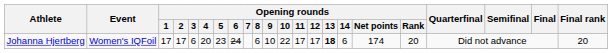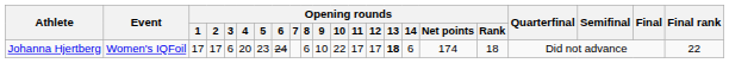Johanna Hjertberg | Opening rounds / Rank: 20 -> 18
Johanna Hjertberg | Final rank: 20 -> 22
